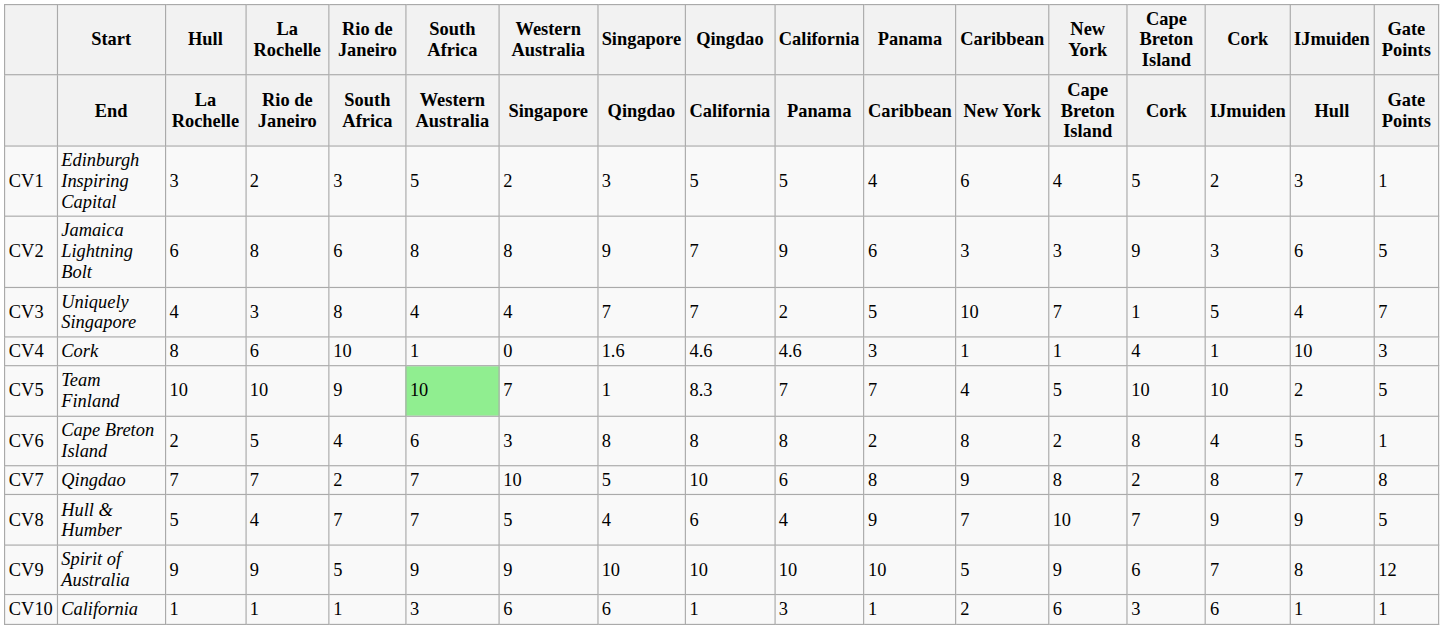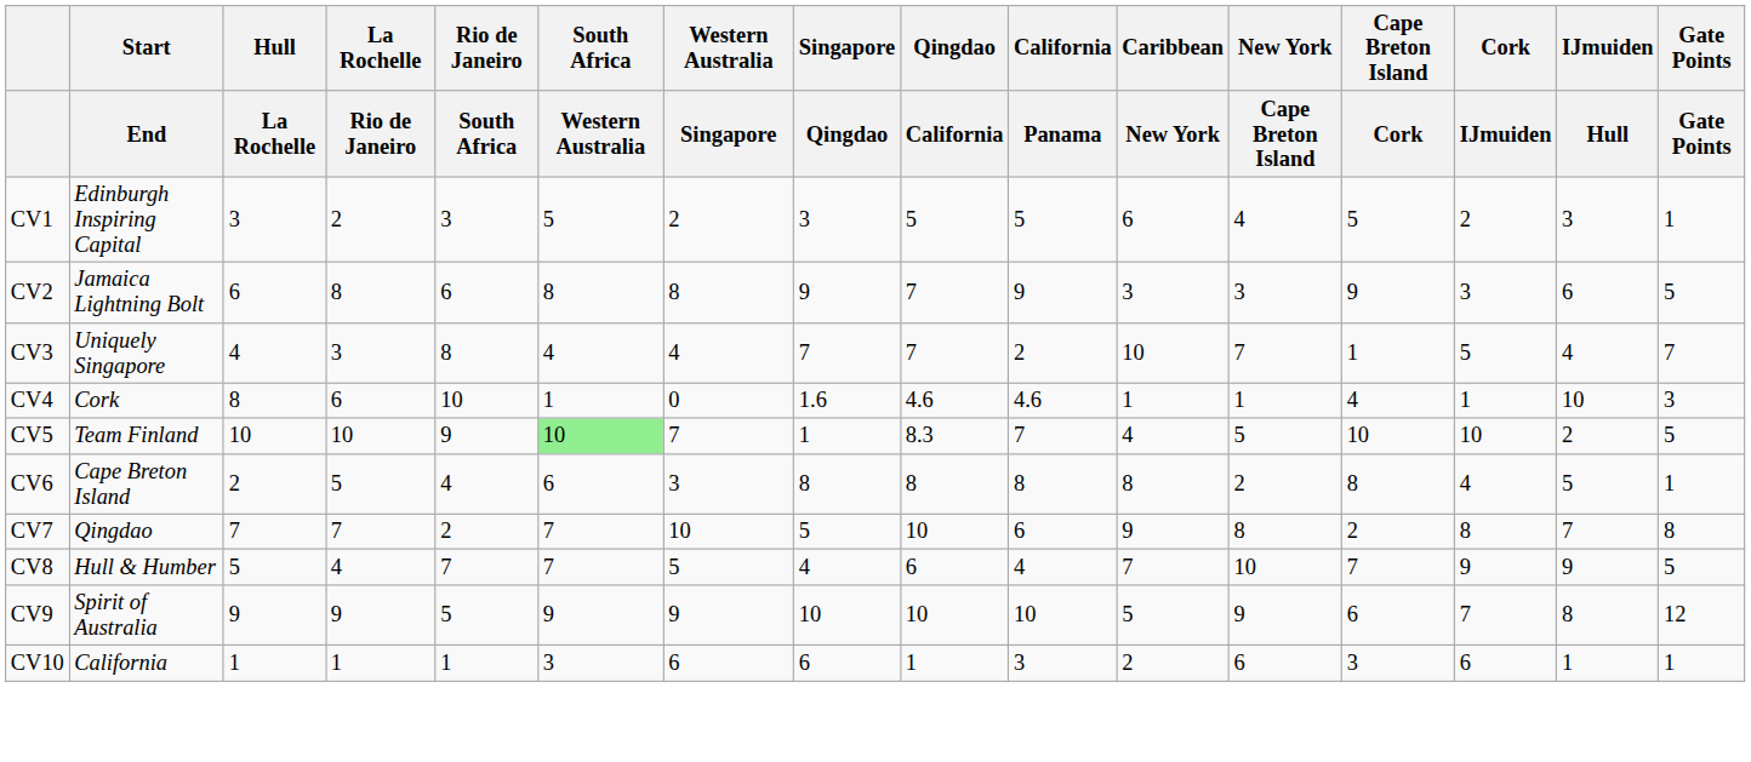- column: Panama | Caribbean | 4 | 6 | 5 | 3 | 7 | 2 | 8 | 9 | 10 | 1
